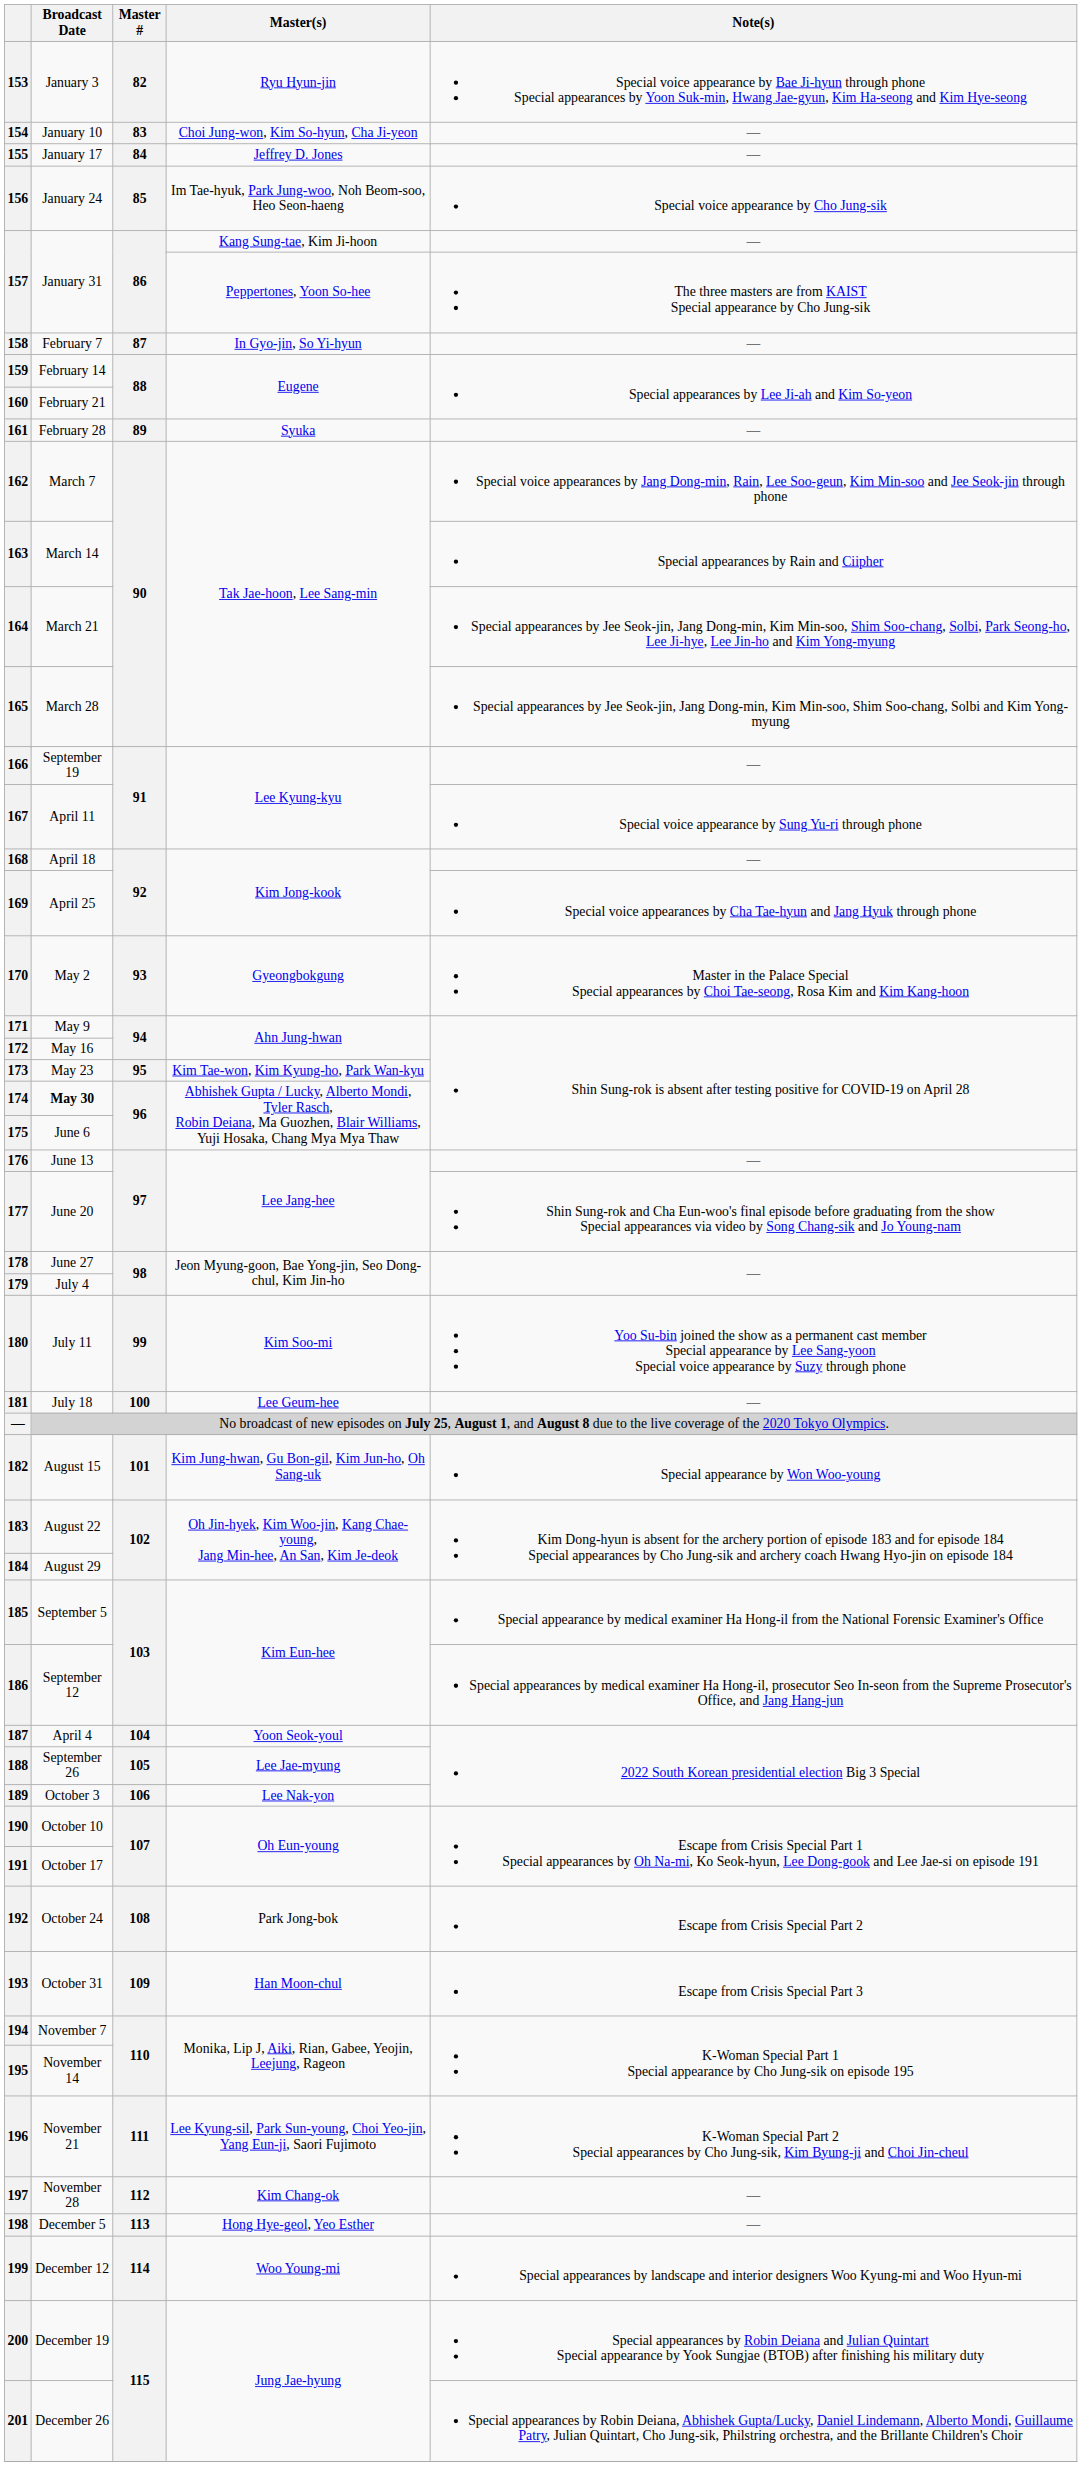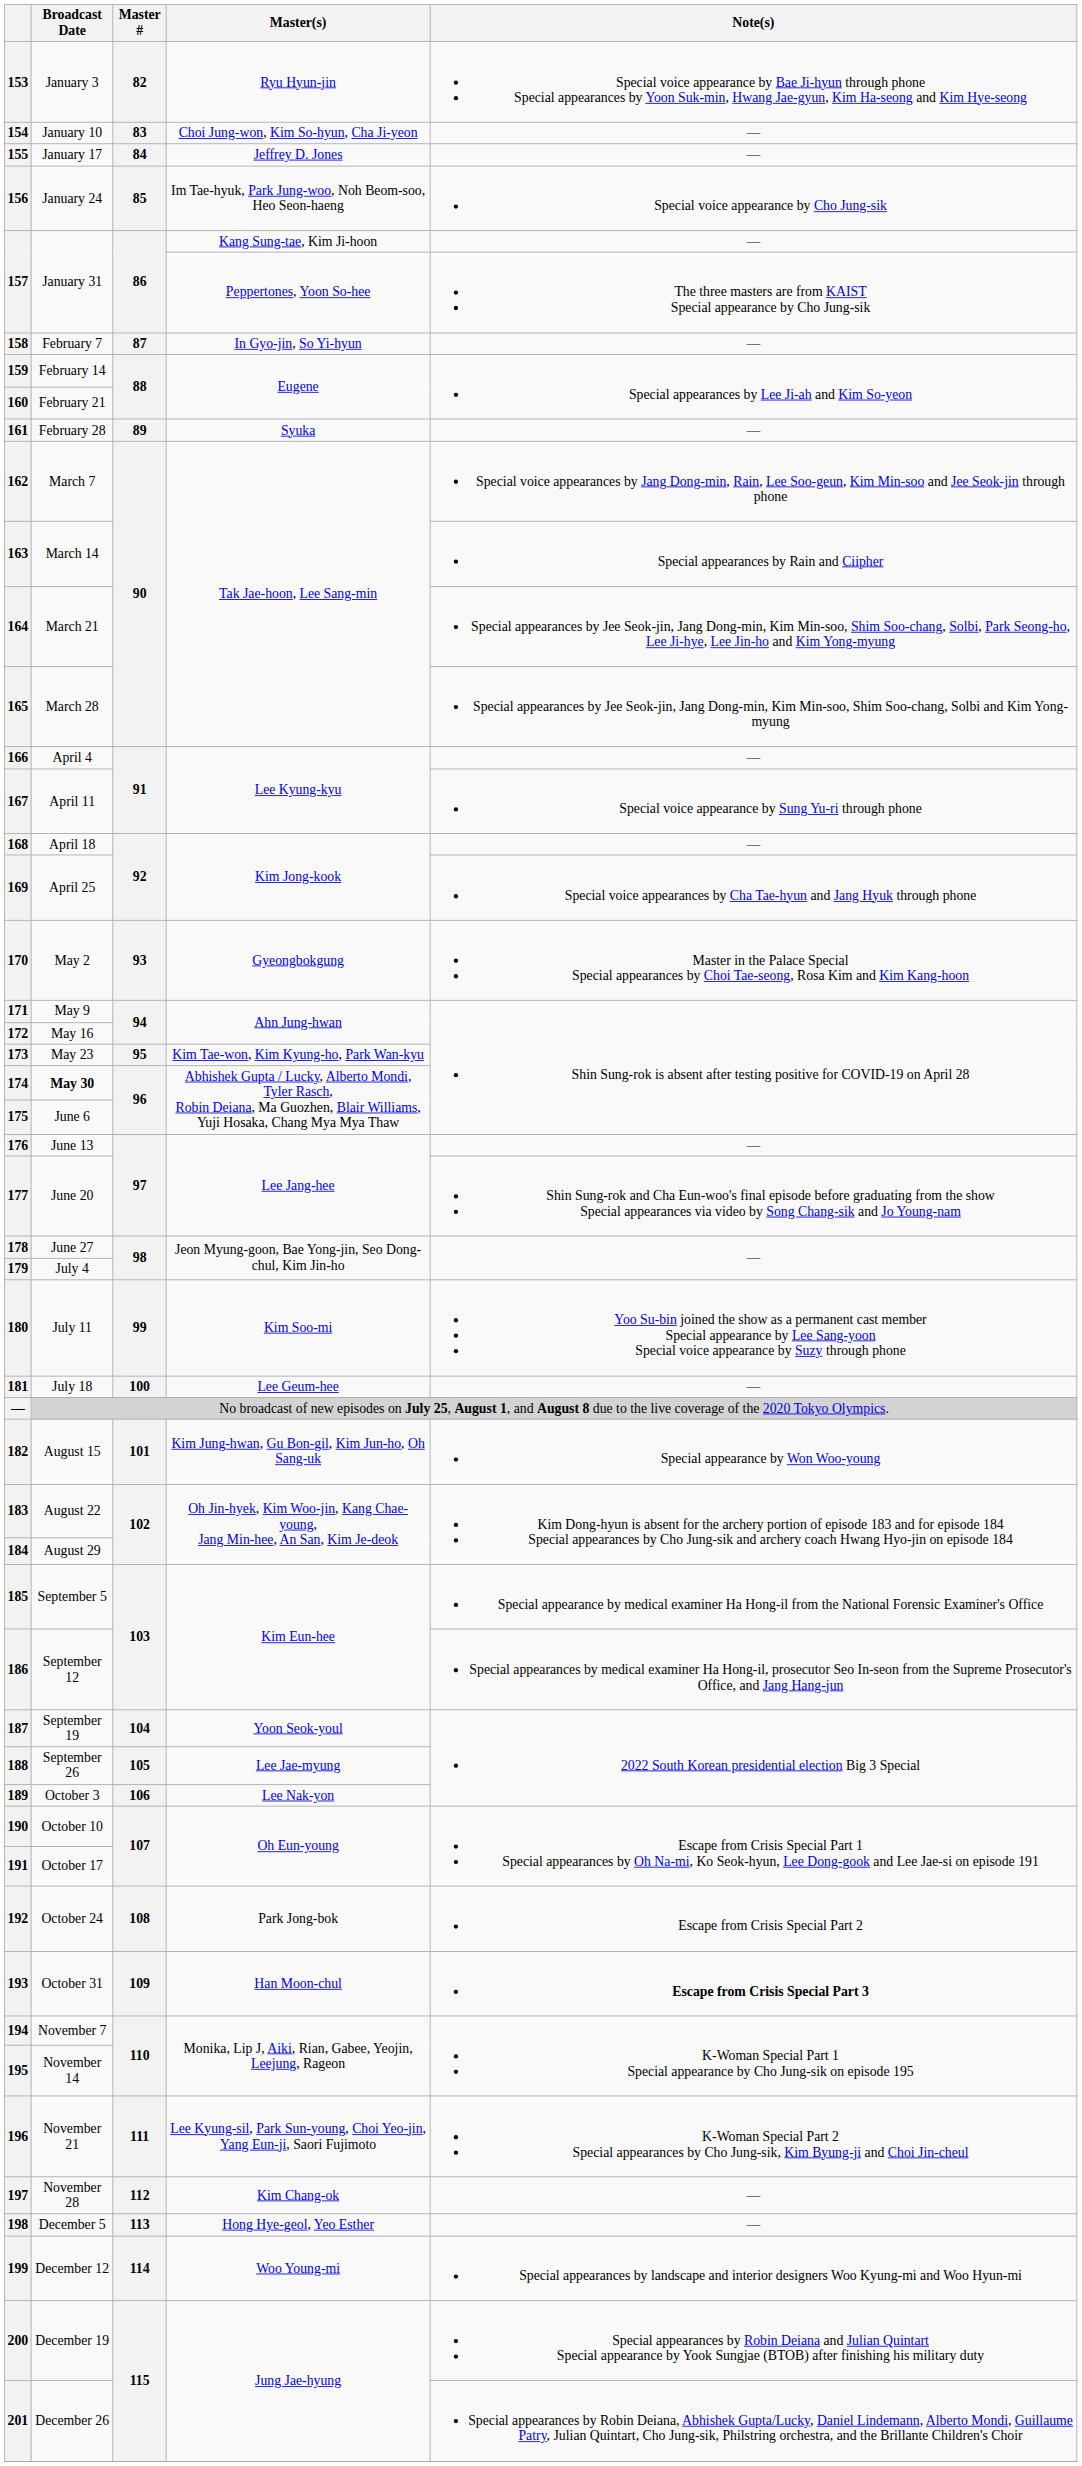166 | Broadcast Date: September 19 -> April 4
187 | Broadcast Date: April 4 -> September 19
193 | Note(s): normal -> bold
